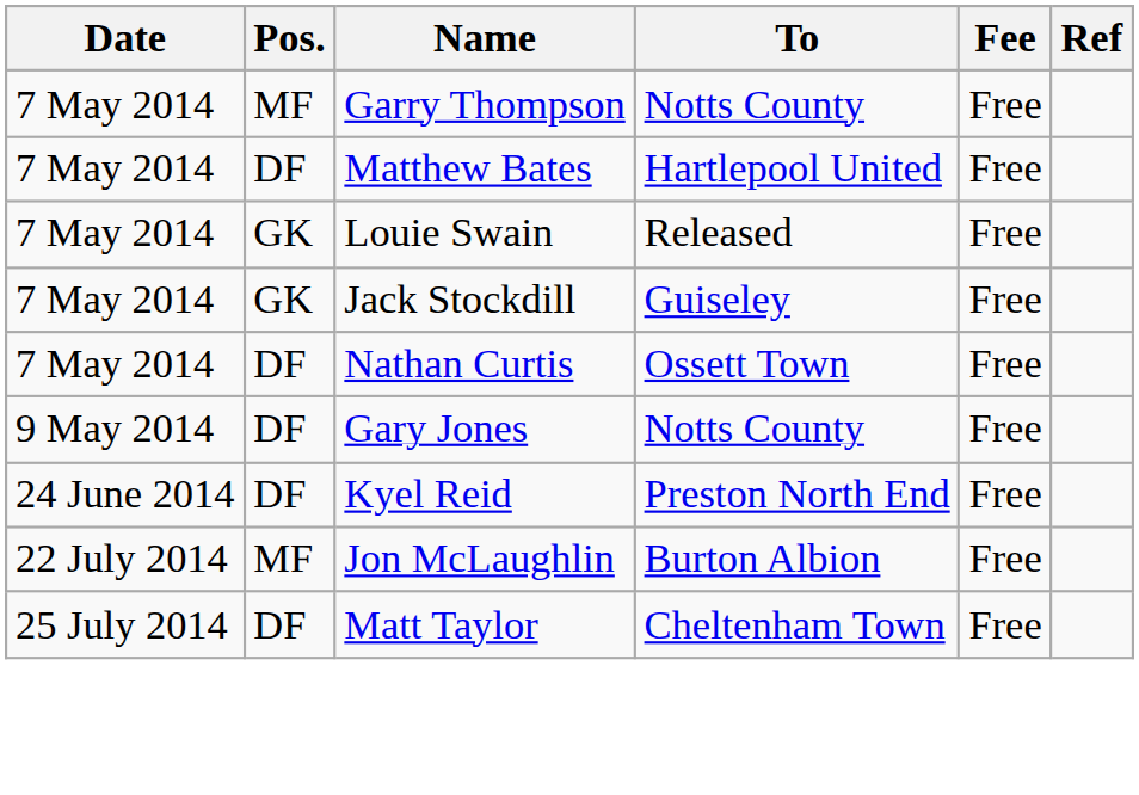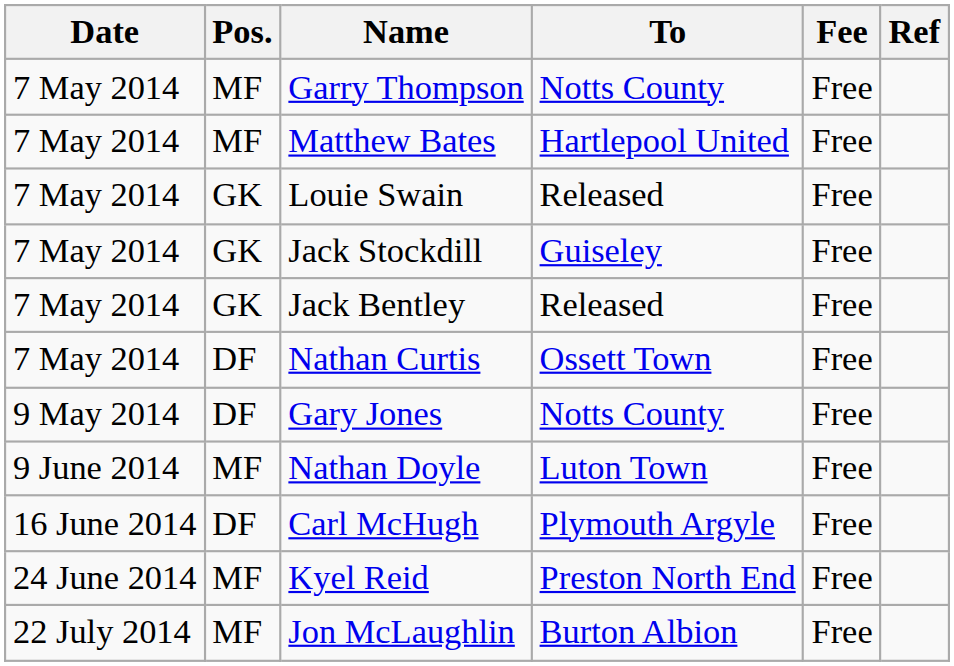Matthew Bates | Pos.: DF -> MF
+ row: 7 May 2014 | GK | Jack Bentley | Released | Free
+ row: 9 June 2014 | MF | Nathan Doyle | Luton Town | Free
+ row: 16 June 2014 | DF | Carl McHugh | Plymouth Argyle | Free
Kyel Reid | Pos.: DF -> MF
- row: 25 July 2014 | DF | Matt Taylor | Cheltenham Town | Free
